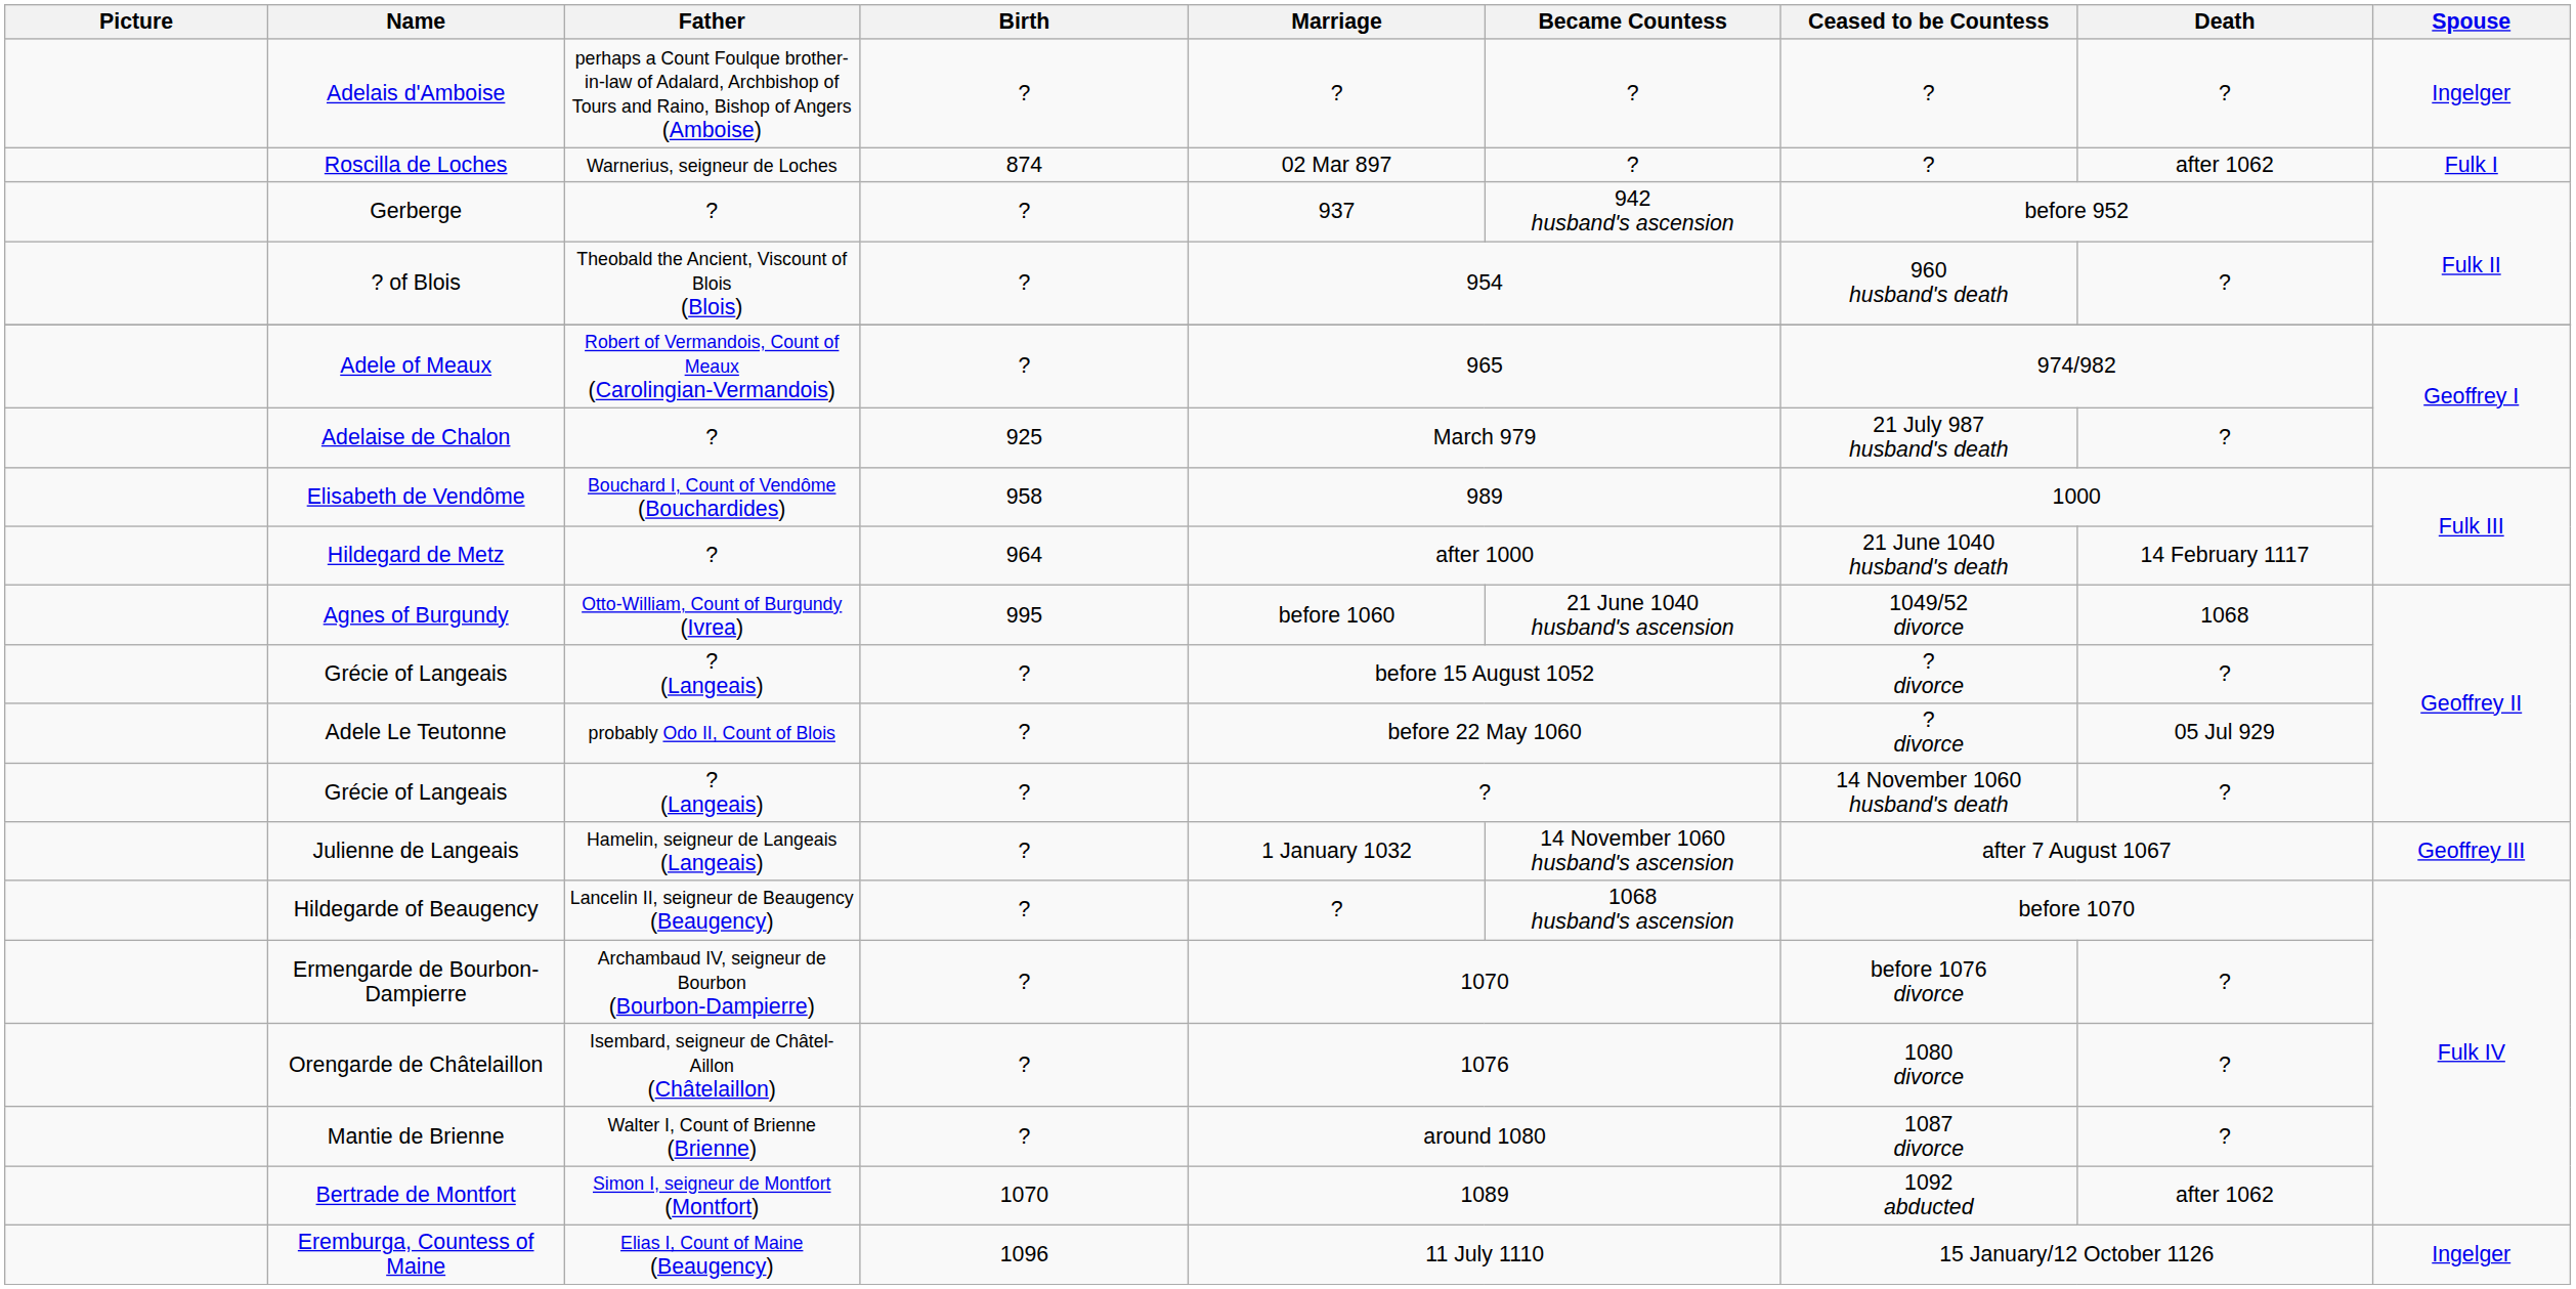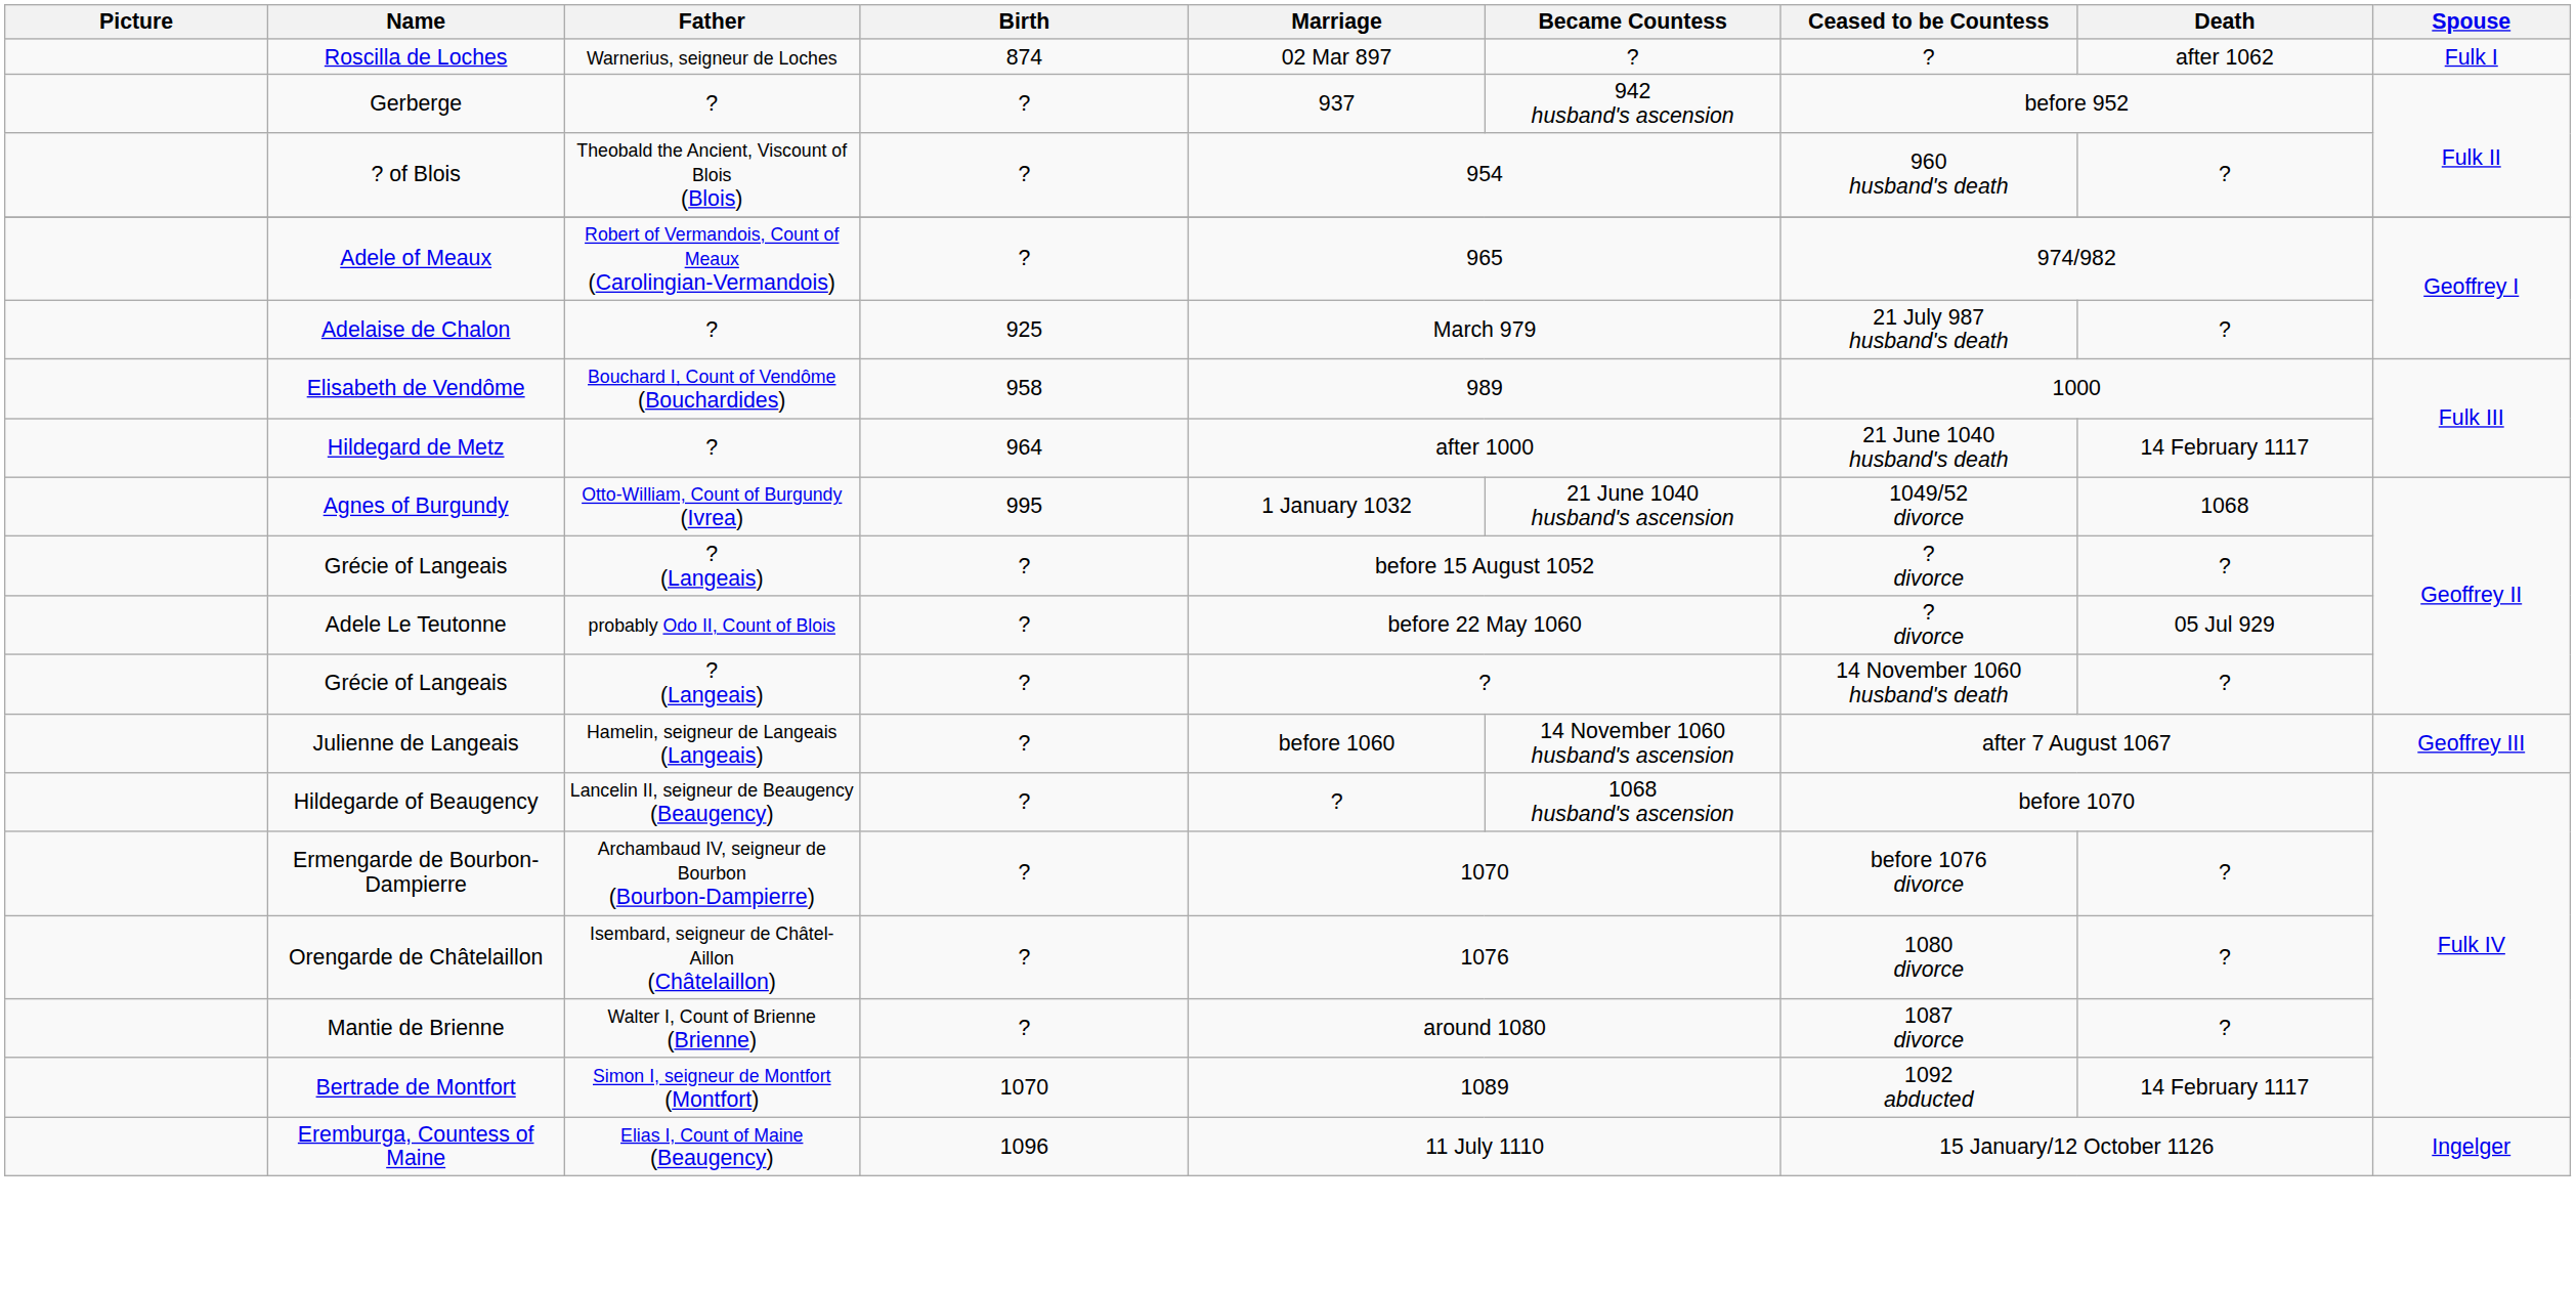- row: Adelais d'Amboise | perhaps a Count Foulque brother-in-law of Adalard, Archbishop of Tours and Raino, Bishop of Angers (Amboise) | ? | ? | ? | ? | ? | Ingelger
Agnes of Burgundy | Marriage: before 1060 -> 1 January 1032
Julienne de Langeais | Marriage: 1 January 1032 -> before 1060
Bertrade de Montfort | Death: after 1062 -> 14 February 1117
